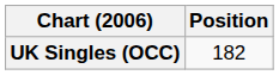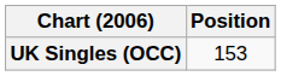UK Singles (OCC) | Position: 182 -> 153
